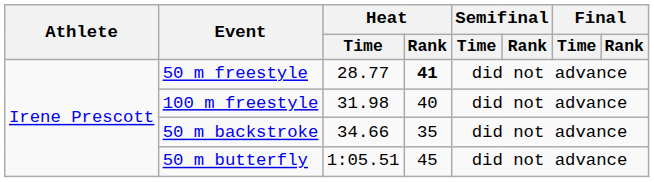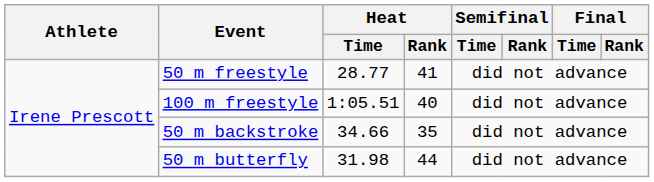50 m freestyle | Heat / Rank: bold -> normal
100 m freestyle | Heat / Time: 31.98 -> 1:05.51
50 m butterfly | Heat / Time: 1:05.51 -> 31.98
50 m butterfly | Heat / Rank: 45 -> 44
